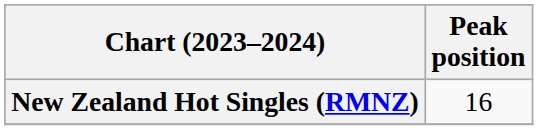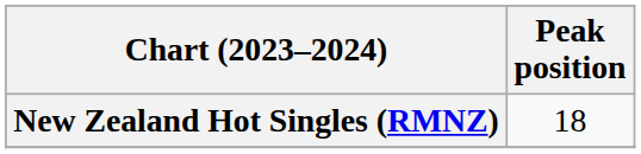New Zealand Hot Singles (RMNZ) | Peak position: 16 -> 18
